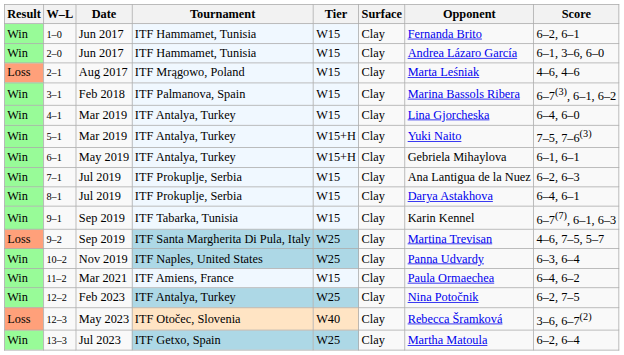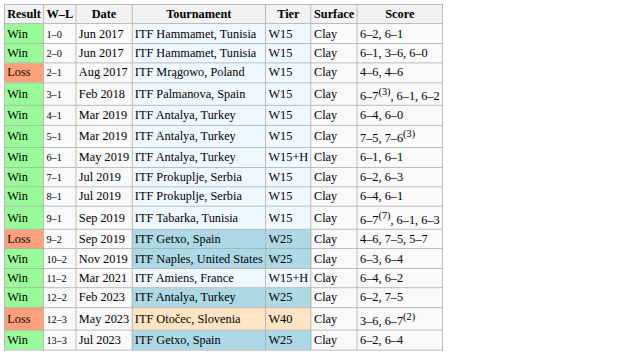- column: Opponent | Fernanda Brito | Andrea Lázaro García | Marta Leśniak | Marina Bassols Ribera | Lina Gjorcheska | Yuki Naito | Gebriela Mihaylova | Ana Lantigua de la Nuez | Darya Astakhova | Karin Kennel | Martina Trevisan | Panna Udvardy | Paula Ormaechea | Nina Potočnik | Rebecca Šramková | Martha Matoula
5–1 | Tier: W15+H -> W15
9–2 | Tournament: ITF Santa Margherita Di Pula, Italy -> ITF Getxo, Spain
11–2 | Tier: W15 -> W15+H
